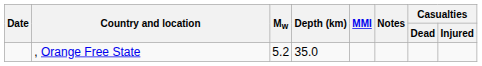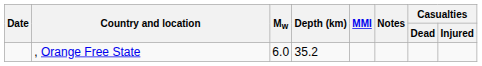, Orange Free State | Mw: 5.2 -> 6.0
, Orange Free State | Depth (km): 35.0 -> 35.2
